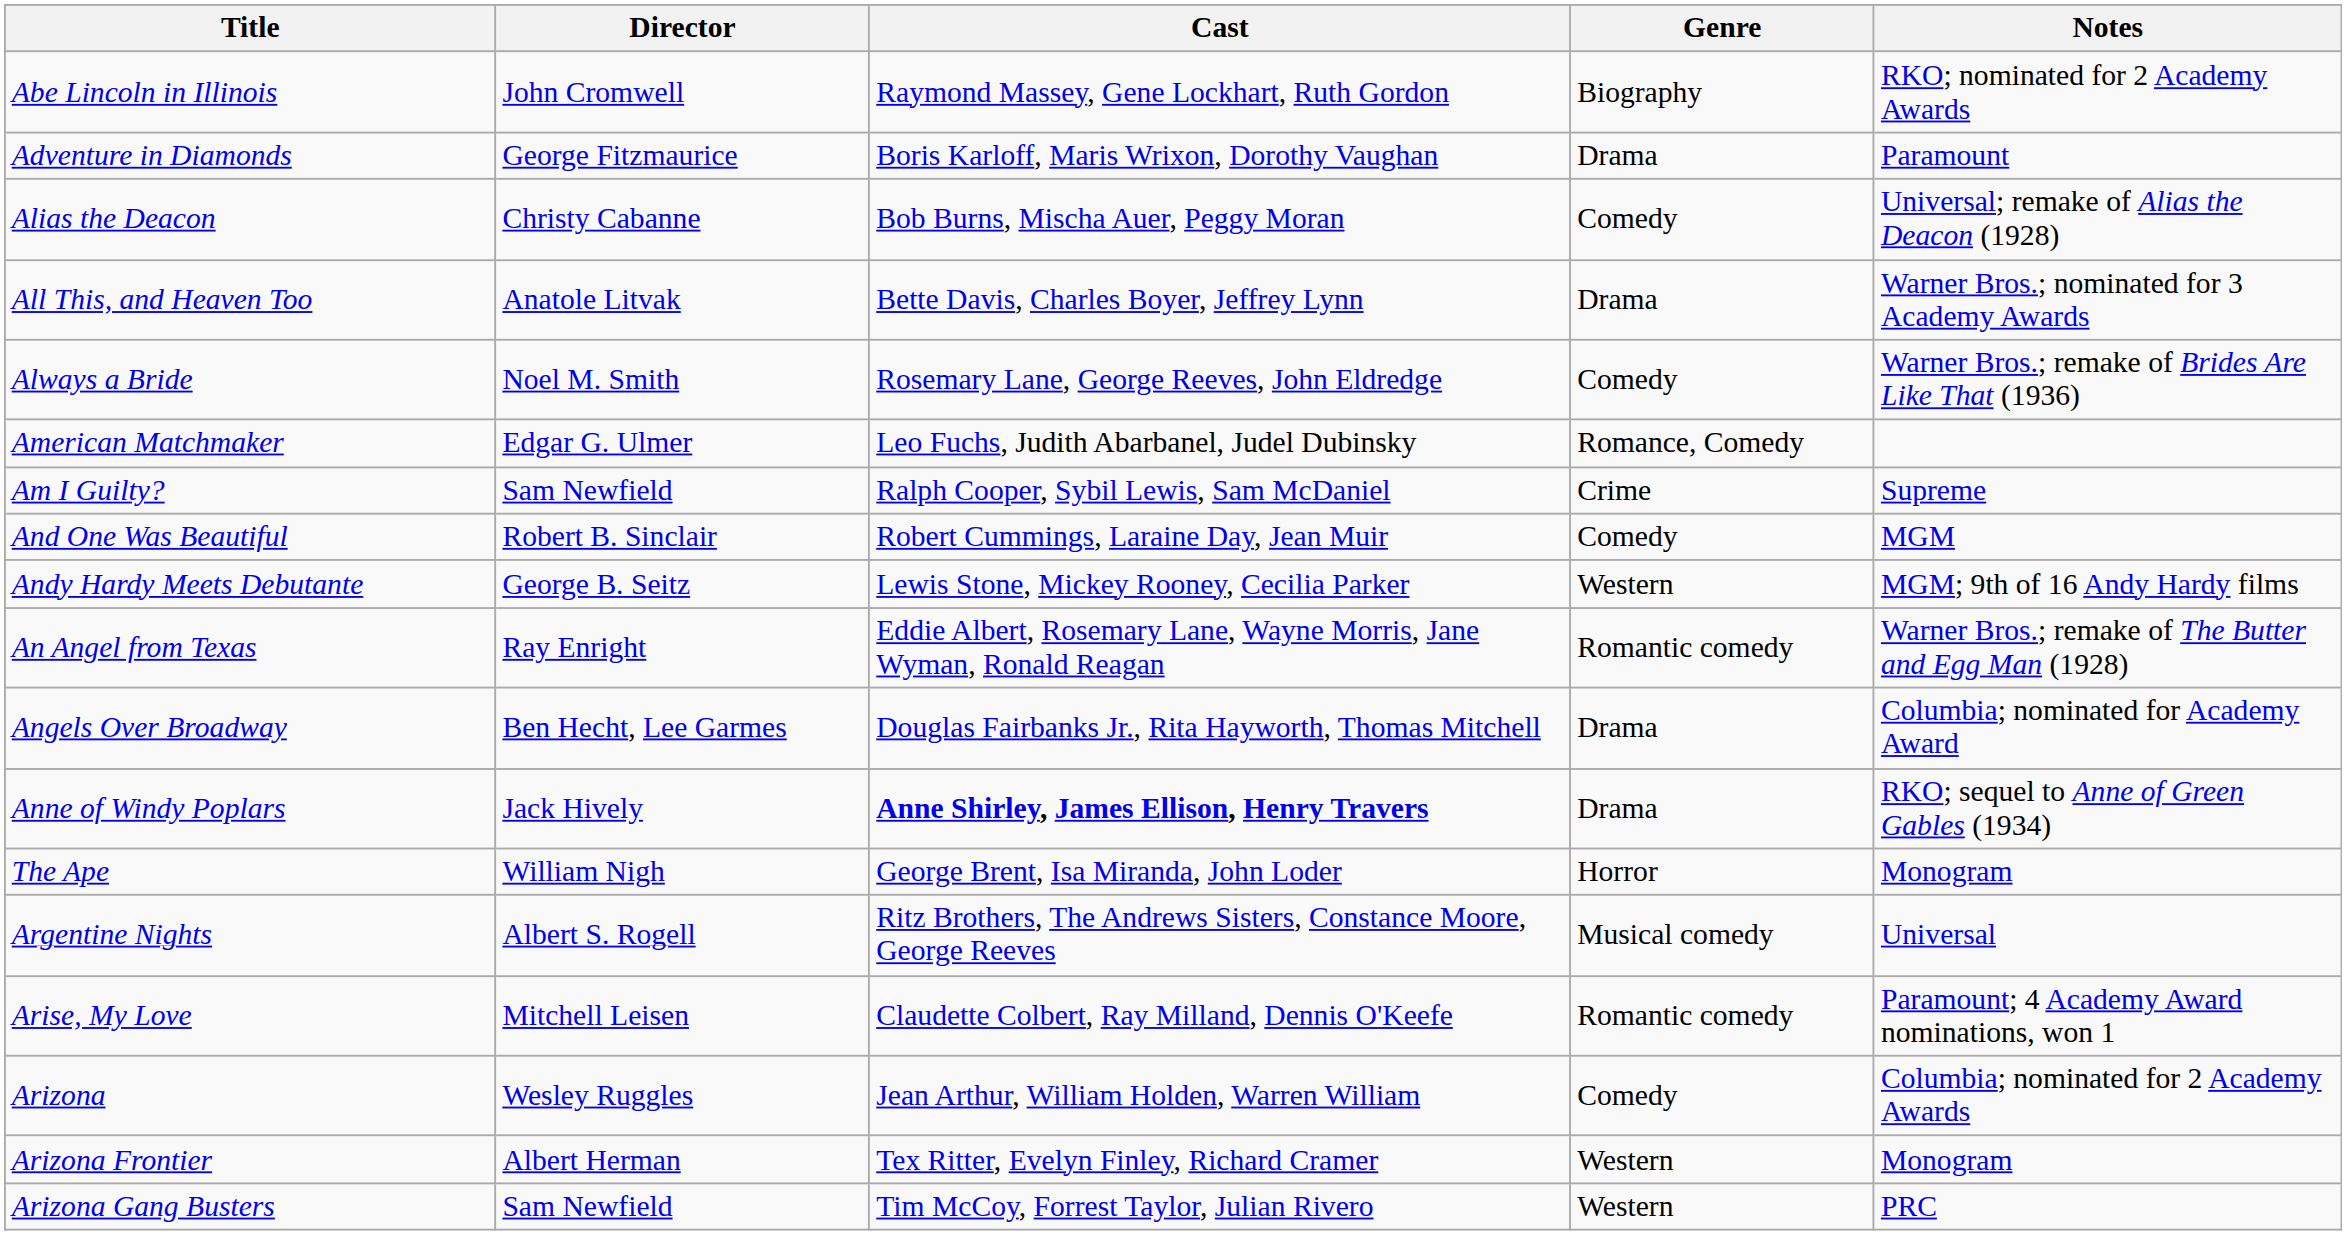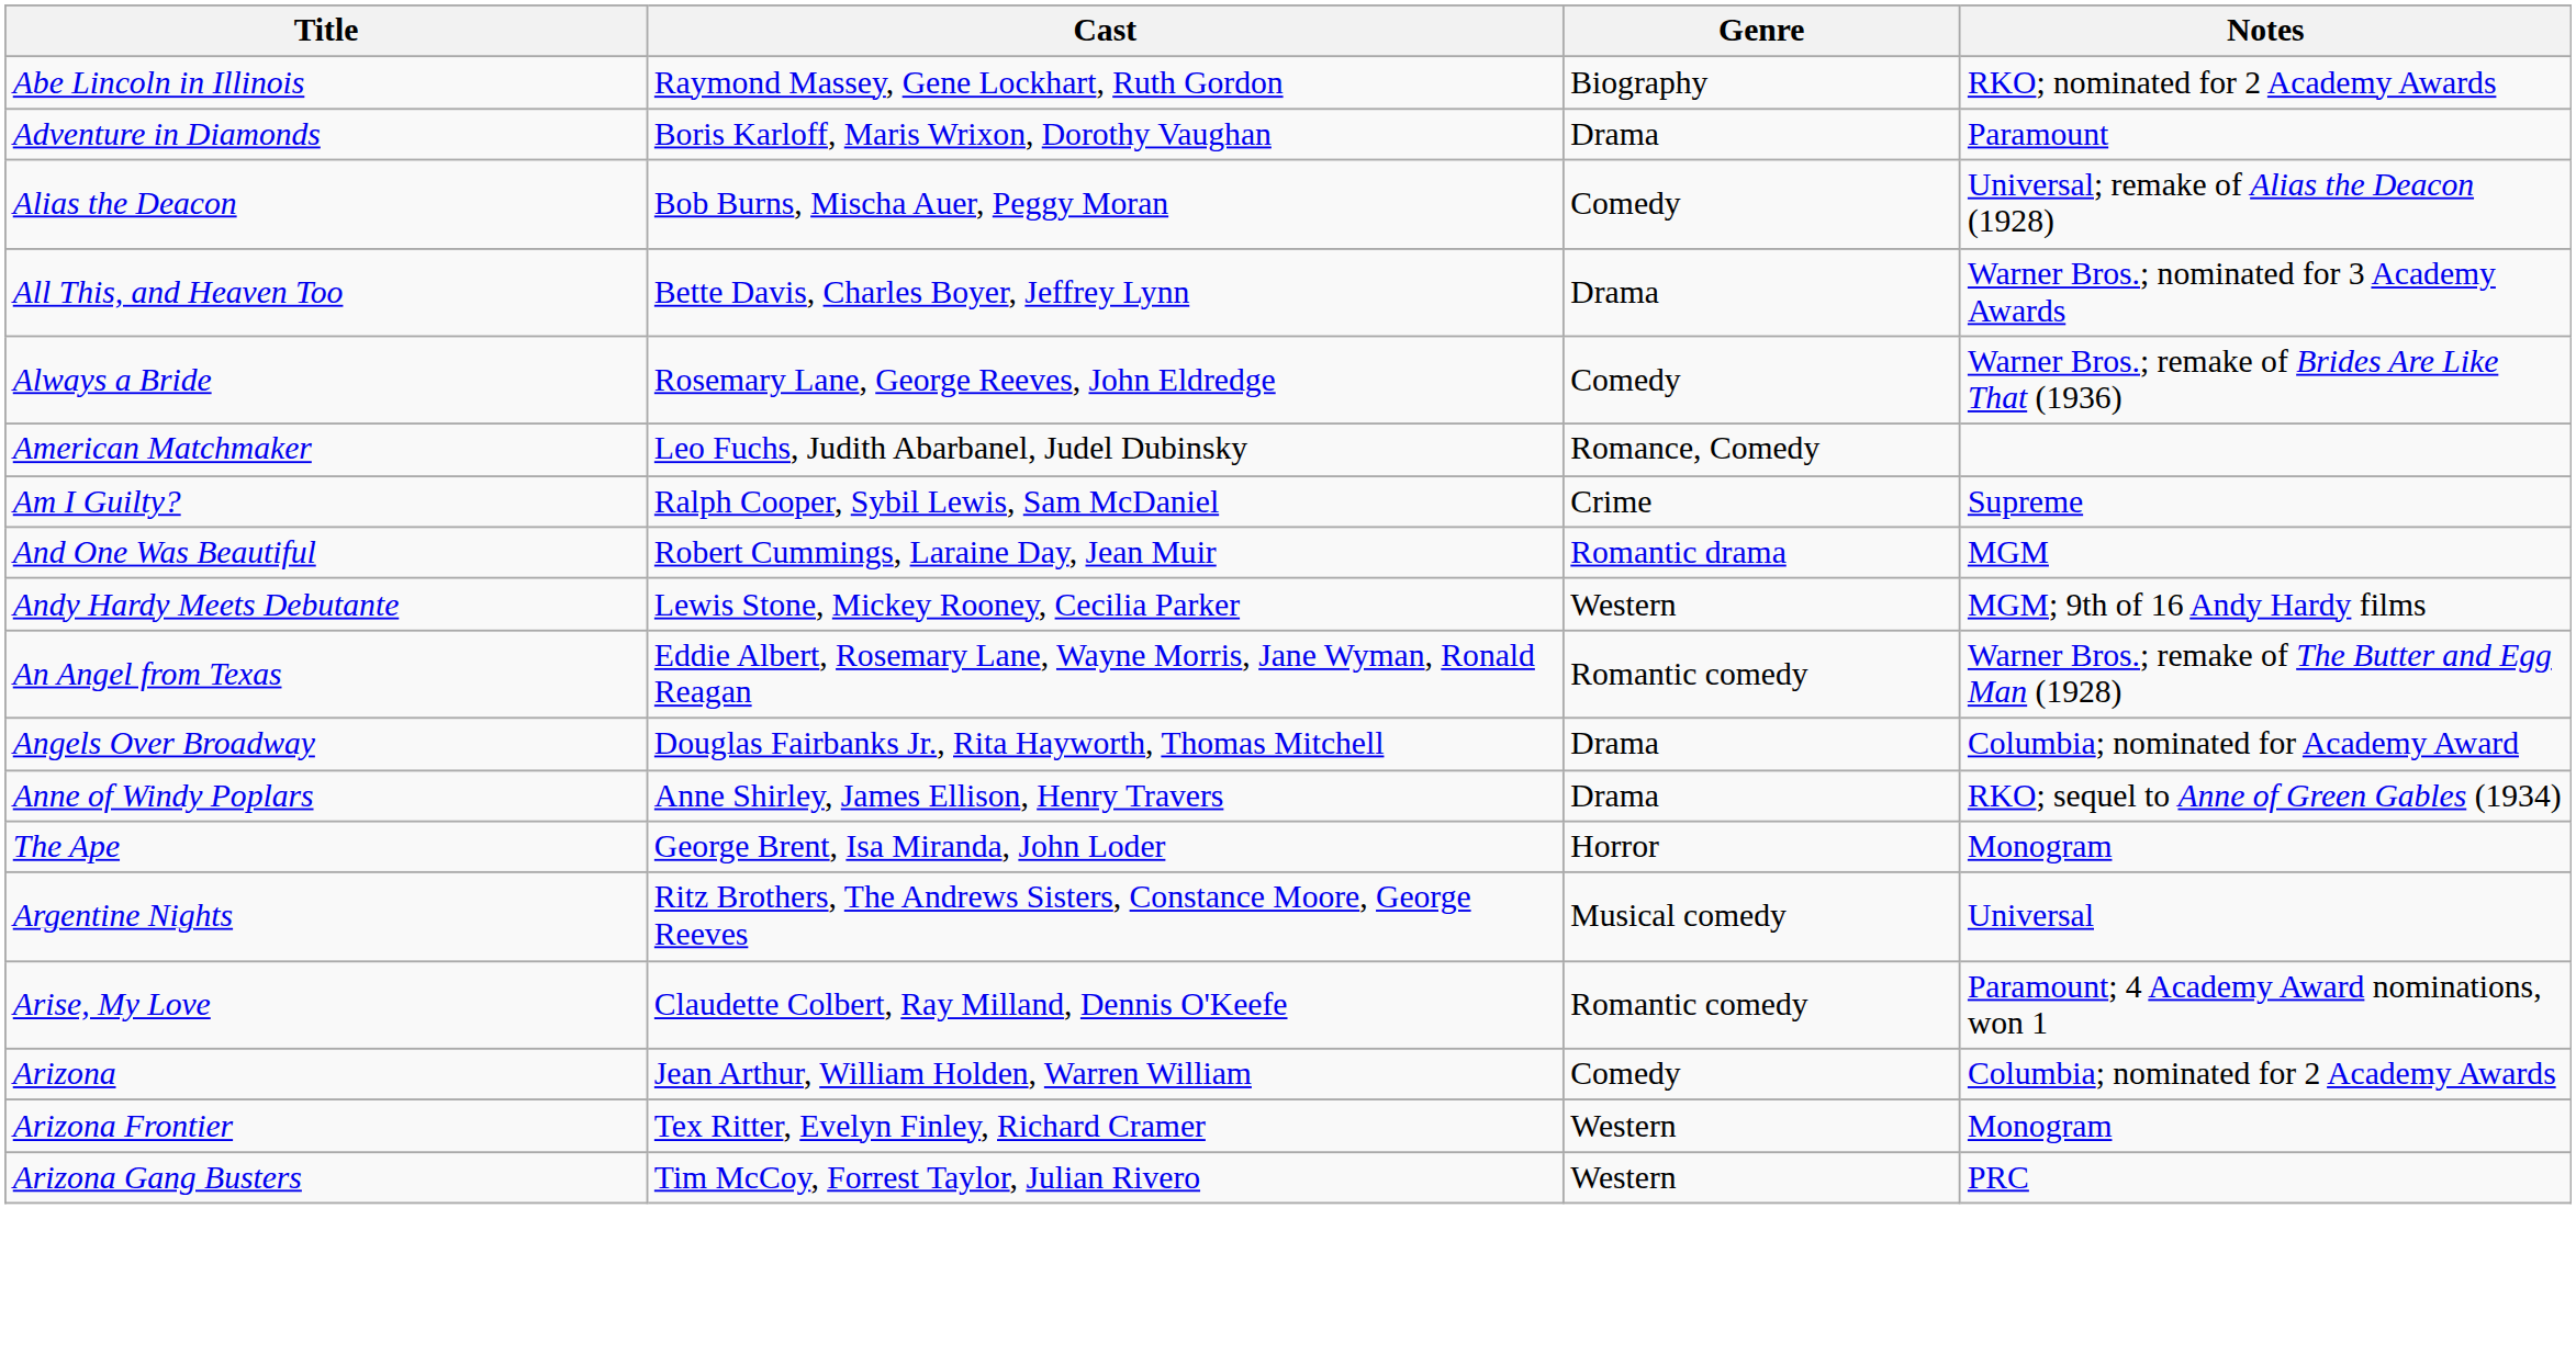- column: Director | John Cromwell | George Fitzmaurice | Christy Cabanne | Anatole Litvak | Noel M. Smith | Edgar G. Ulmer | Sam Newfield | Robert B. Sinclair | George B. Seitz | Ray Enright | Ben Hecht, Lee Garmes | Jack Hively | William Nigh | Albert S. Rogell | Mitchell Leisen | Wesley Ruggles | Albert Herman | Sam Newfield
And One Was Beautiful | Genre: Comedy -> Romantic drama
Anne of Windy Poplars | Cast: bold -> normal
